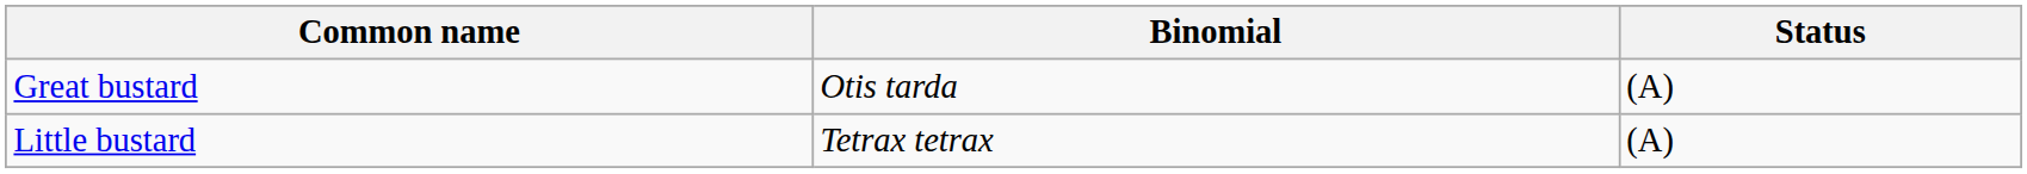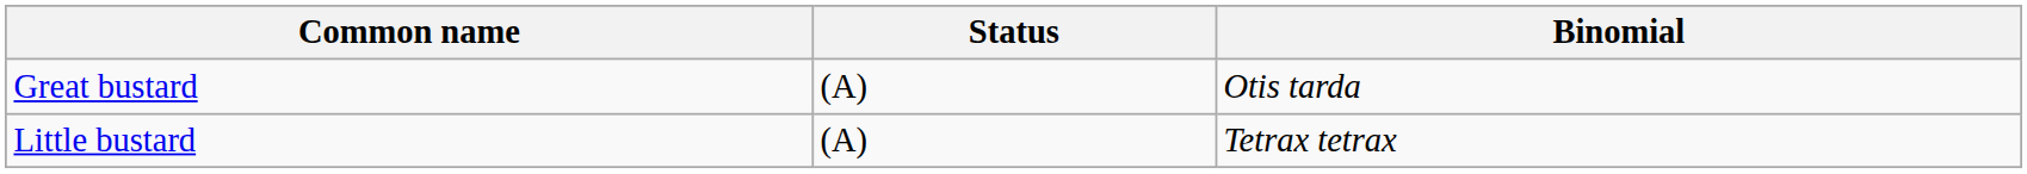columns swapped: Binomial <-> Status
